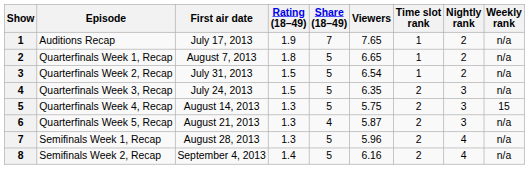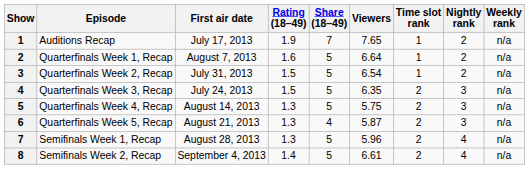Quarterfinals Week 1, Recap | Rating (18–49): 1.8 -> 1.6
Quarterfinals Week 1, Recap | Viewers: 6.65 -> 6.64
Quarterfinals Week 4, Recap | Weekly rank: 15 -> n/a
Semifinals Week 2, Recap | Viewers: 6.16 -> 6.61
